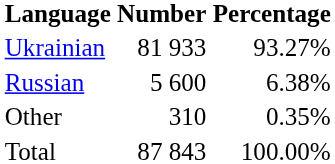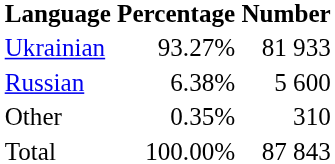columns swapped: Number <-> Percentage
